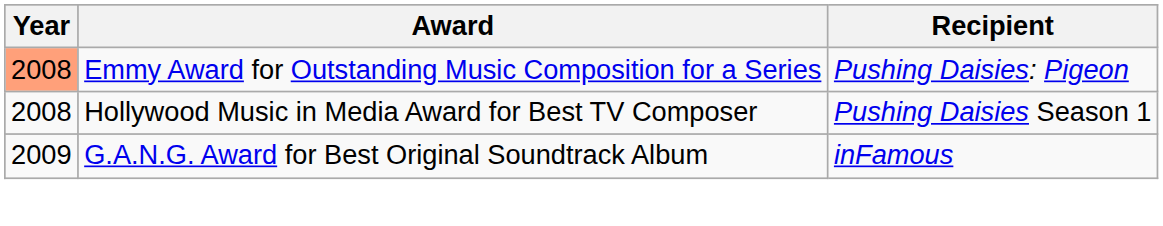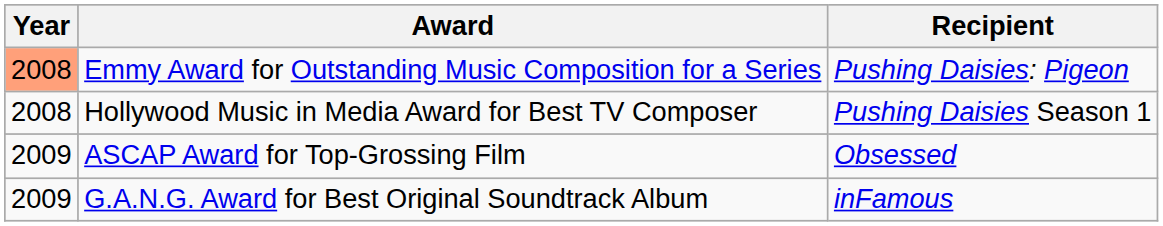+ row: 2009 | ASCAP Award for Top-Grossing Film | Obsessed
